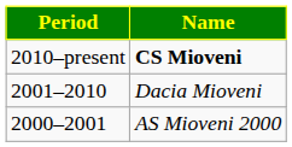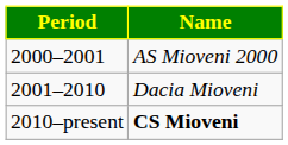rows swapped: AS Mioveni 2000 <-> CS Mioveni
